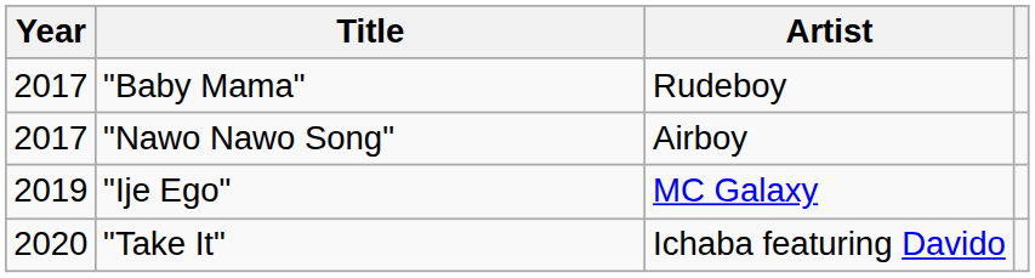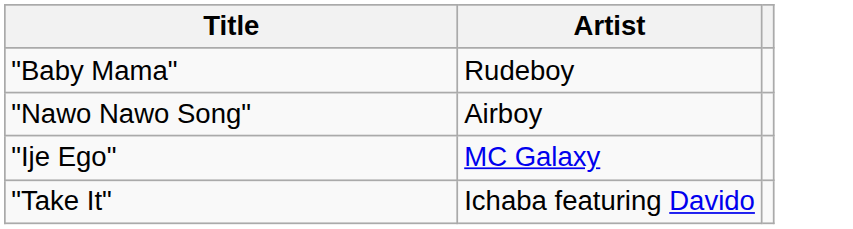- column: Year | 2017 | 2017 | 2019 | 2020
